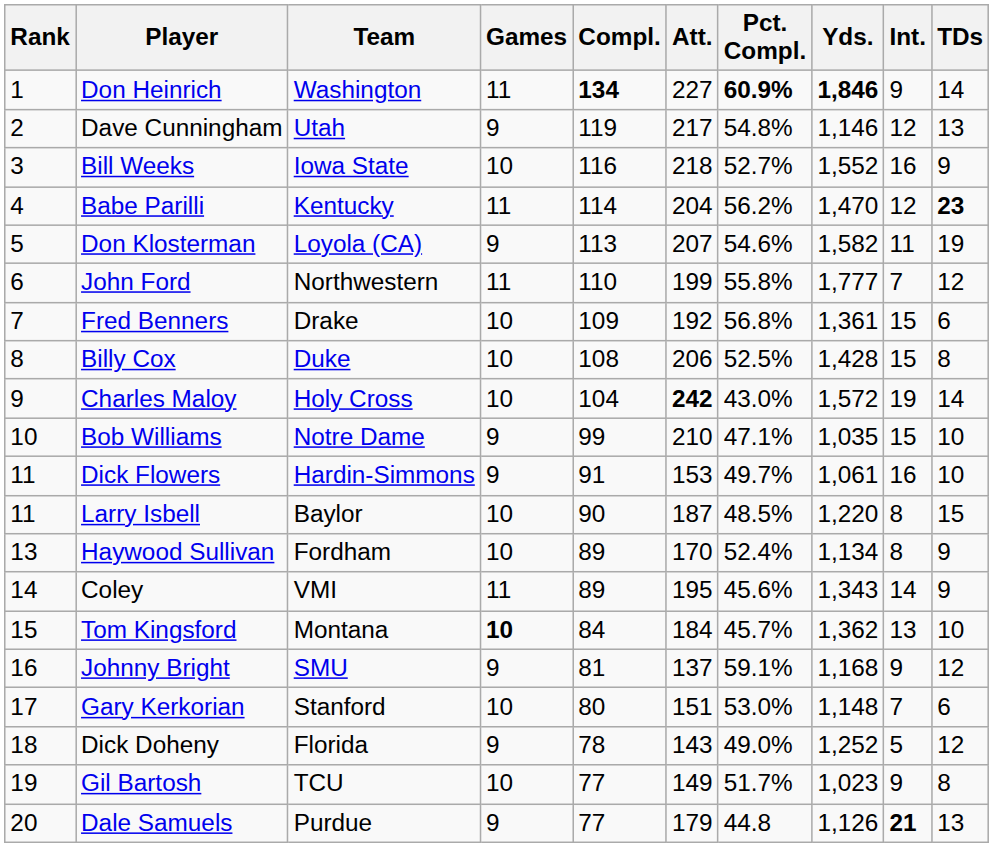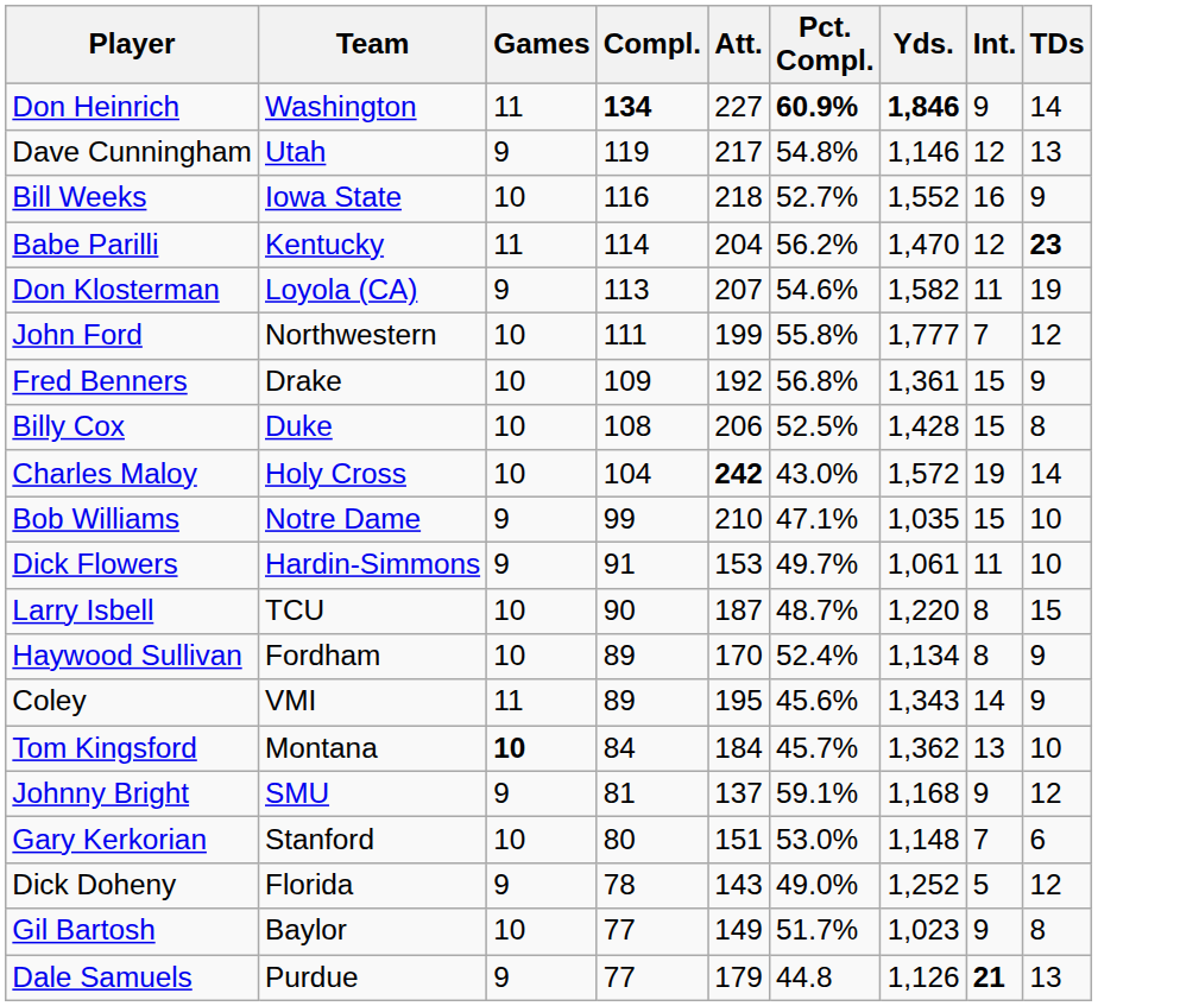- column: Rank | 1 | 2 | 3 | 4 | 5 | 6 | 7 | 8 | 9 | 10 | 11 | 11 | 13 | 14 | 15 | 16 | 17 | 18 | 19 | 20
John Ford | Games: 11 -> 10
John Ford | Compl.: 110 -> 111
Fred Benners | TDs: 6 -> 9
Dick Flowers | Int.: 16 -> 11
Larry Isbell | Team: Baylor -> TCU
Larry Isbell | Pct. Compl.: 48.5% -> 48.7%
Gil Bartosh | Team: TCU -> Baylor
